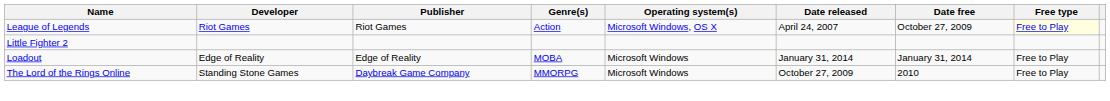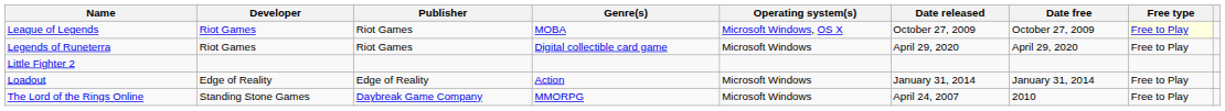League of Legends | Genre(s): Action -> MOBA
League of Legends | Date released: April 24, 2007 -> October 27, 2009
+ row: Legends of Runeterra | Riot Games | Riot Games | Digital collectible card game | Microsoft Windows | April 29, 2020 | April 29, 2020 | Free to Play
Loadout | Genre(s): MOBA -> Action
The Lord of the Rings Online | Date released: October 27, 2009 -> April 24, 2007
